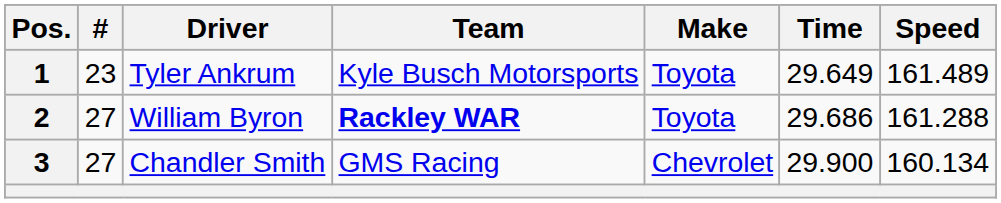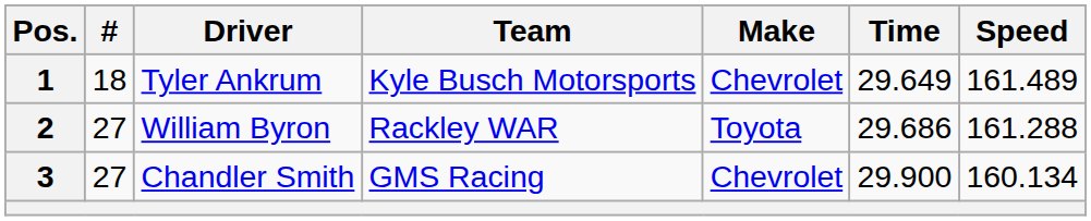1 | #: 23 -> 18
1 | Make: Toyota -> Chevrolet
2 | Team: bold -> normal
